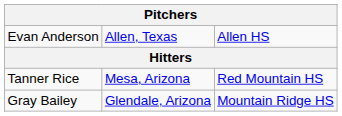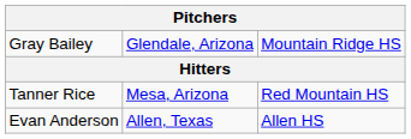rows swapped: Gray Bailey <-> Evan Anderson
